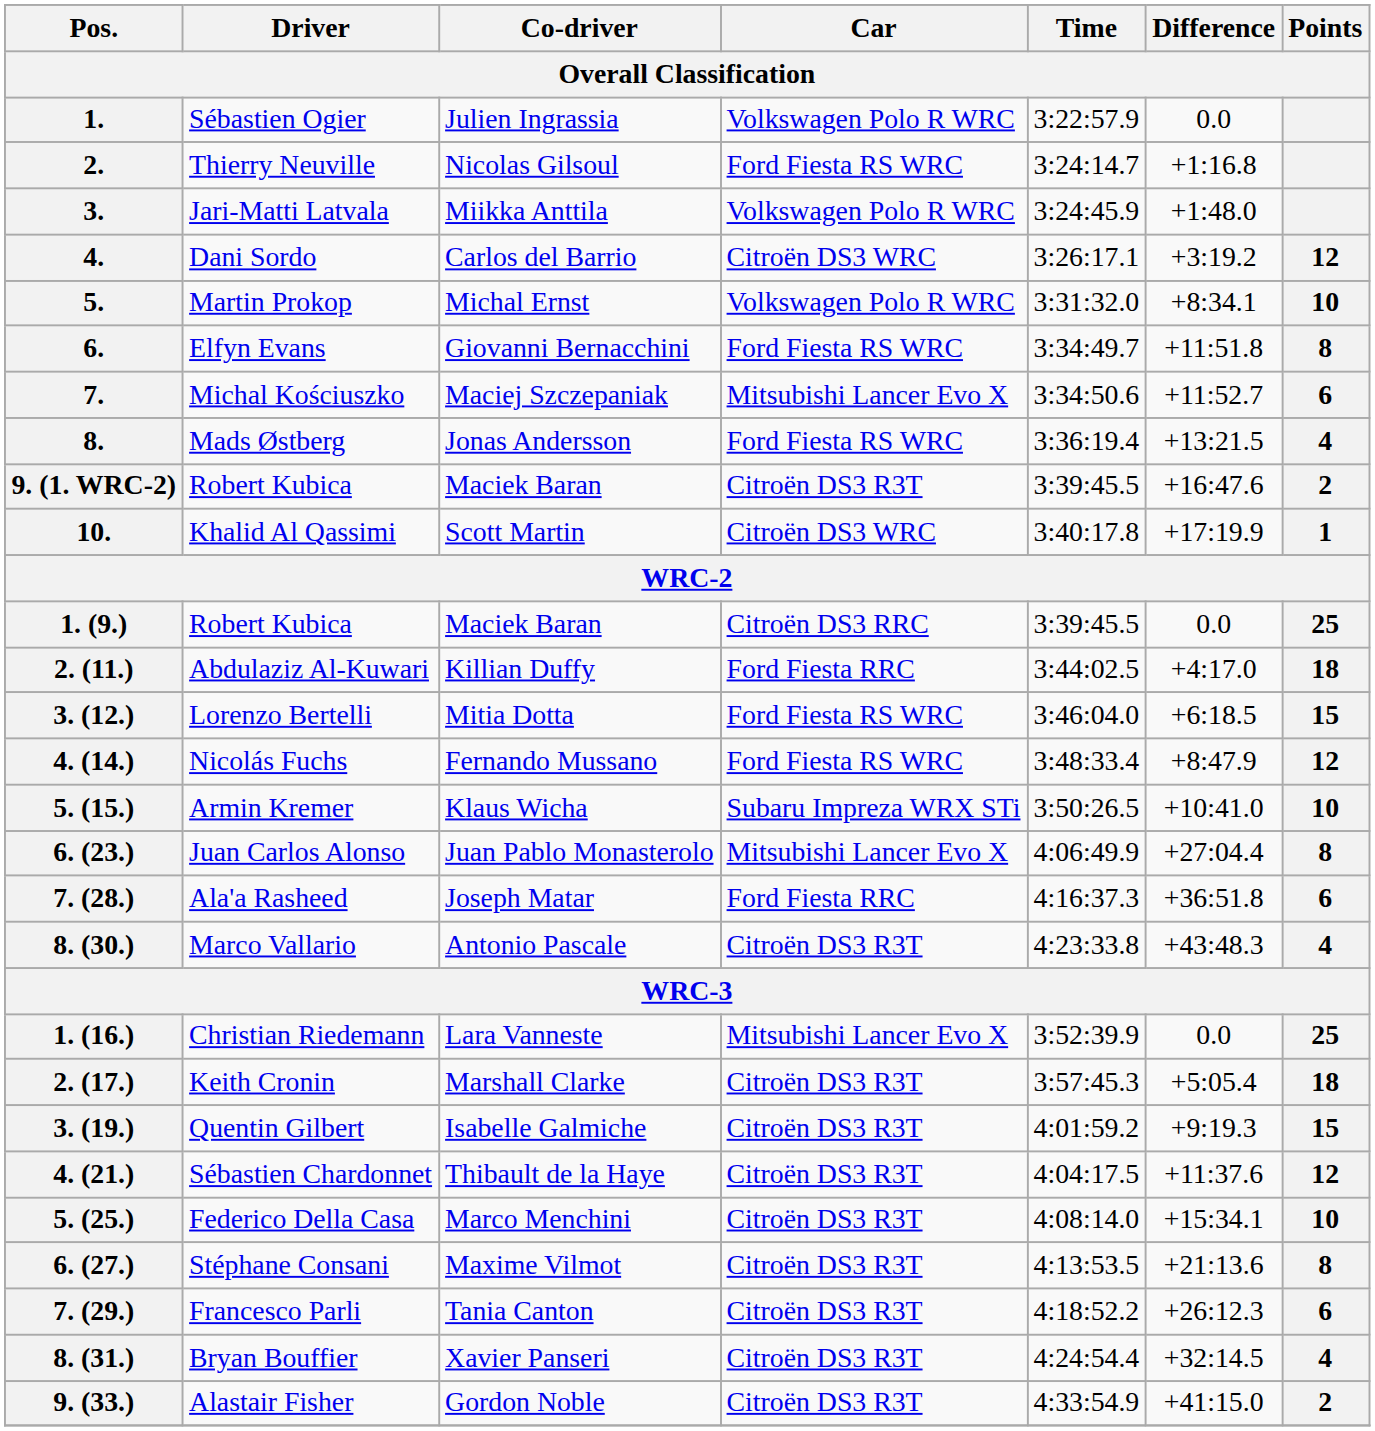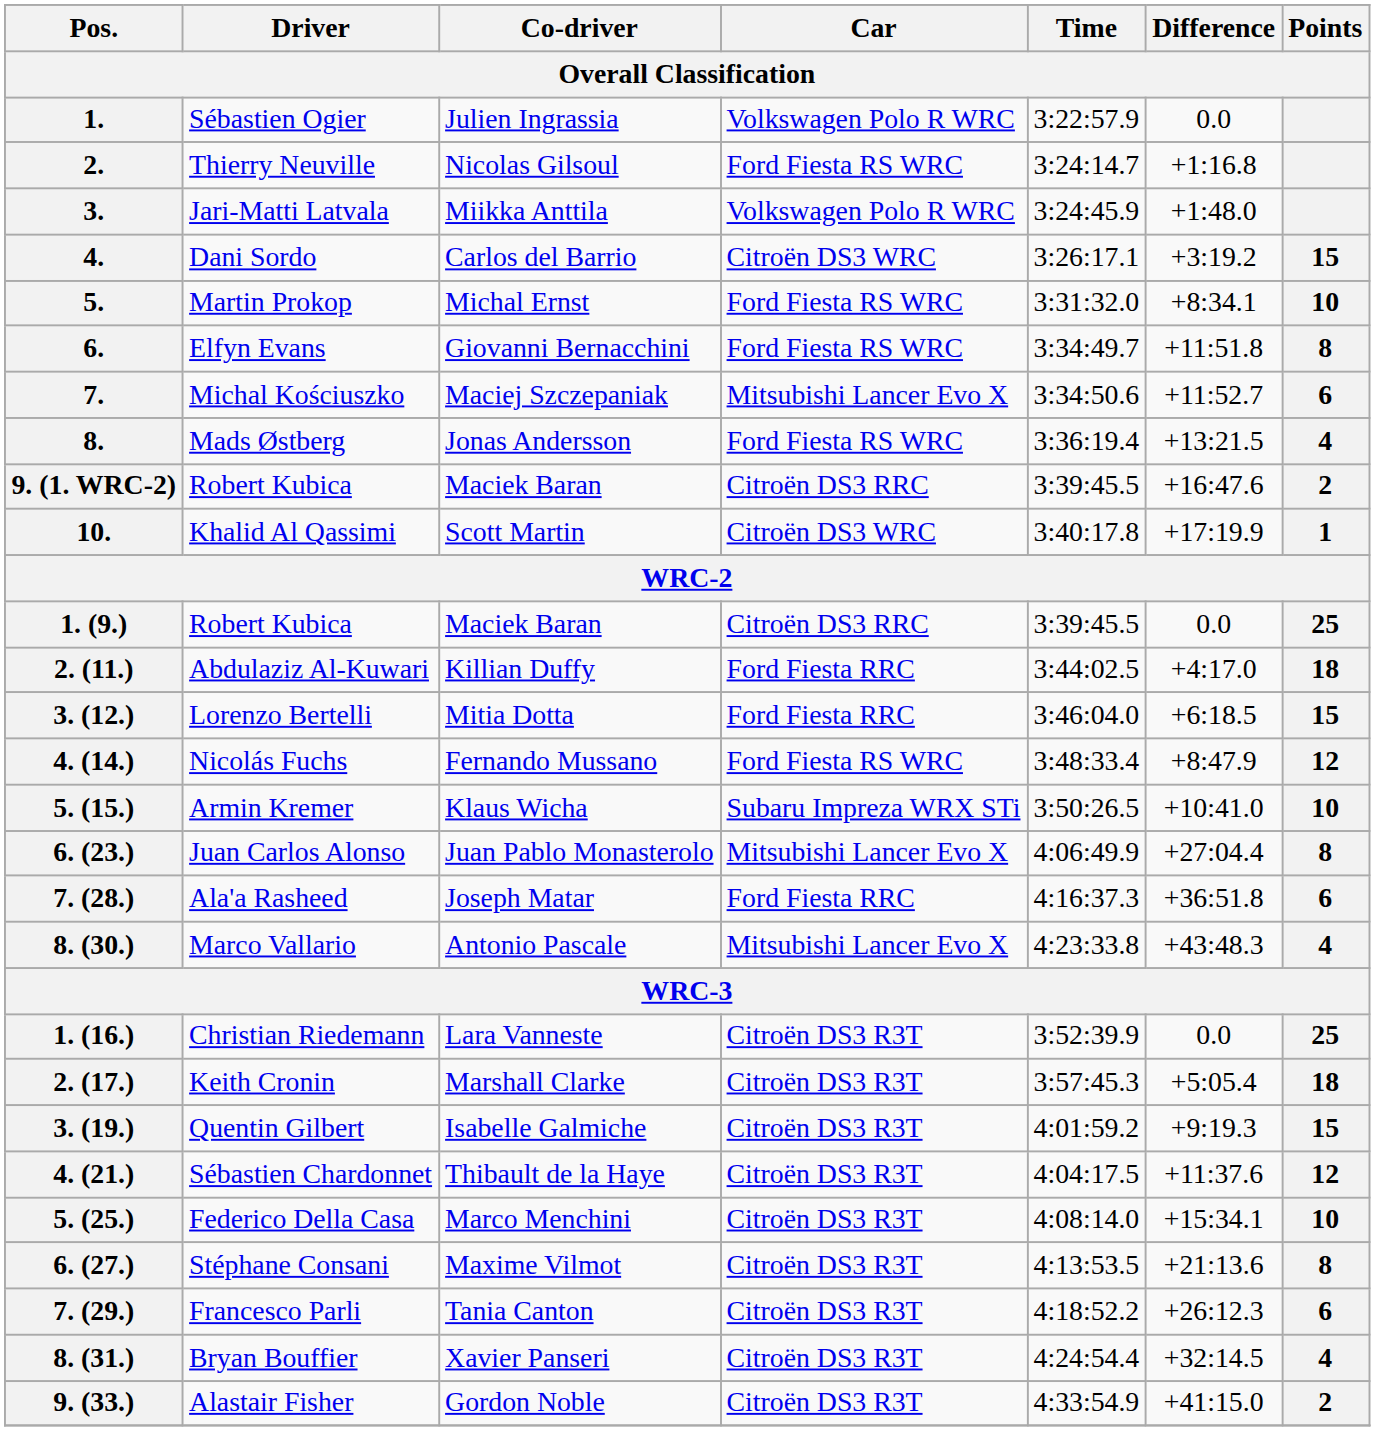4. | Points: 12 -> 15
5. | Car: Volkswagen Polo R WRC -> Ford Fiesta RS WRC
9. (1. WRC-2) | Car: Citroën DS3 R3T -> Citroën DS3 RRC
3. (12.) | Car: Ford Fiesta RS WRC -> Ford Fiesta RRC
8. (30.) | Car: Citroën DS3 R3T -> Mitsubishi Lancer Evo X
1. (16.) | Car: Mitsubishi Lancer Evo X -> Citroën DS3 R3T
